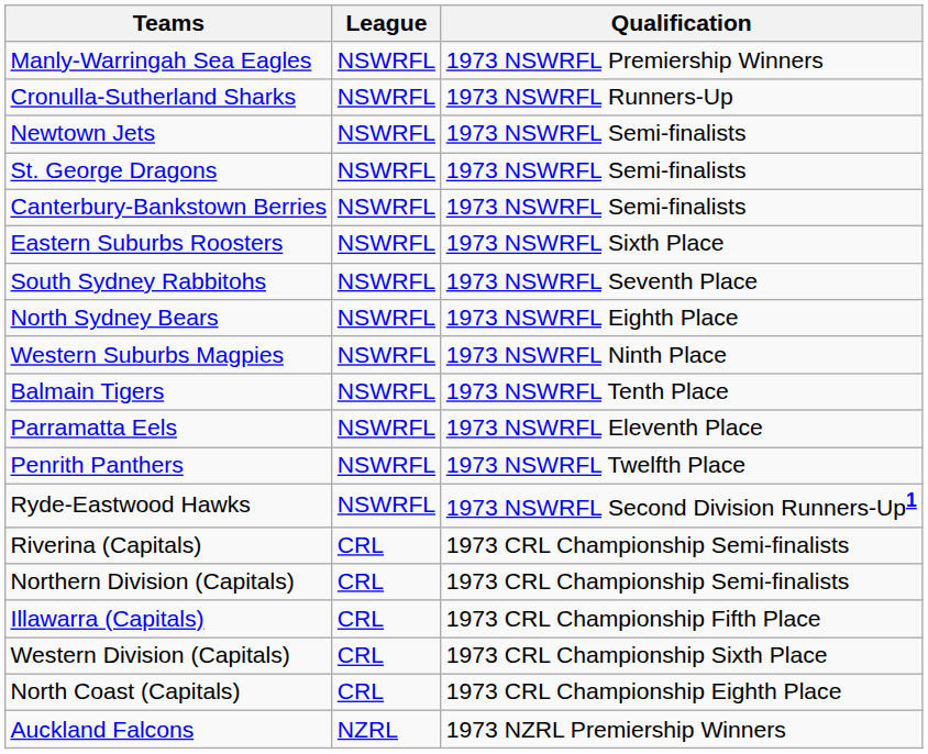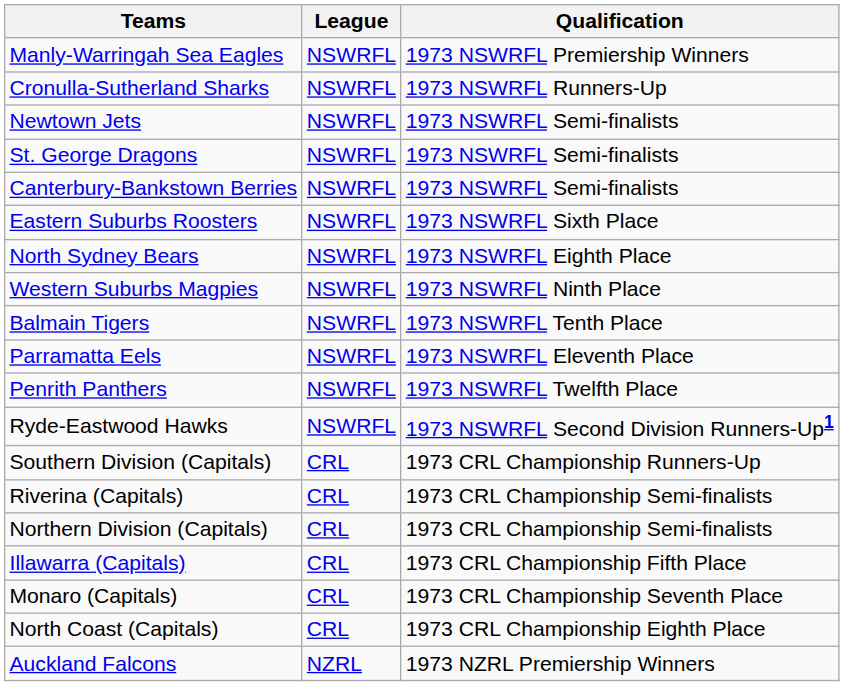- row: South Sydney Rabbitohs | NSWRFL | 1973 NSWRFL Seventh Place
+ row: Southern Division (Capitals) | CRL | 1973 CRL Championship Runners-Up
- row: Western Division (Capitals) | CRL | 1973 CRL Championship Sixth Place
+ row: Monaro (Capitals) | CRL | 1973 CRL Championship Seventh Place
